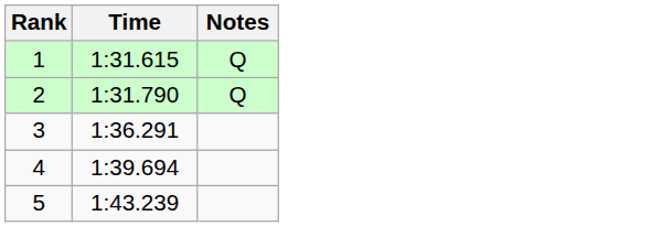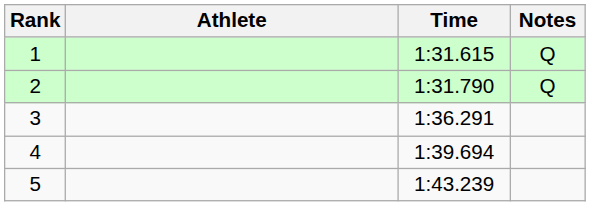+ column: Athlete
